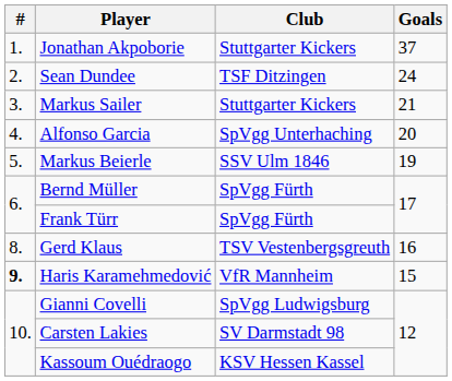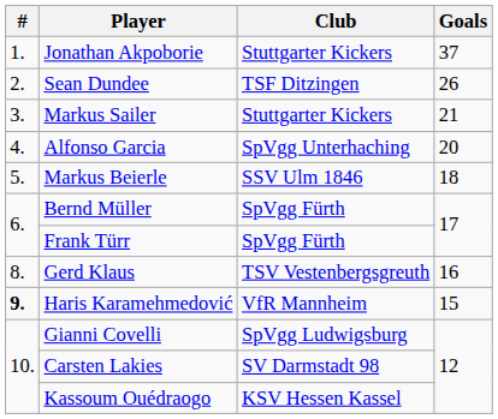Sean Dundee | Goals: 24 -> 26
Markus Beierle | Goals: 19 -> 18
